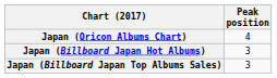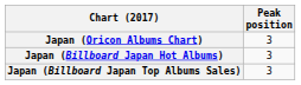Japan (Oricon Albums Chart) | Peak position: 4 -> 3
